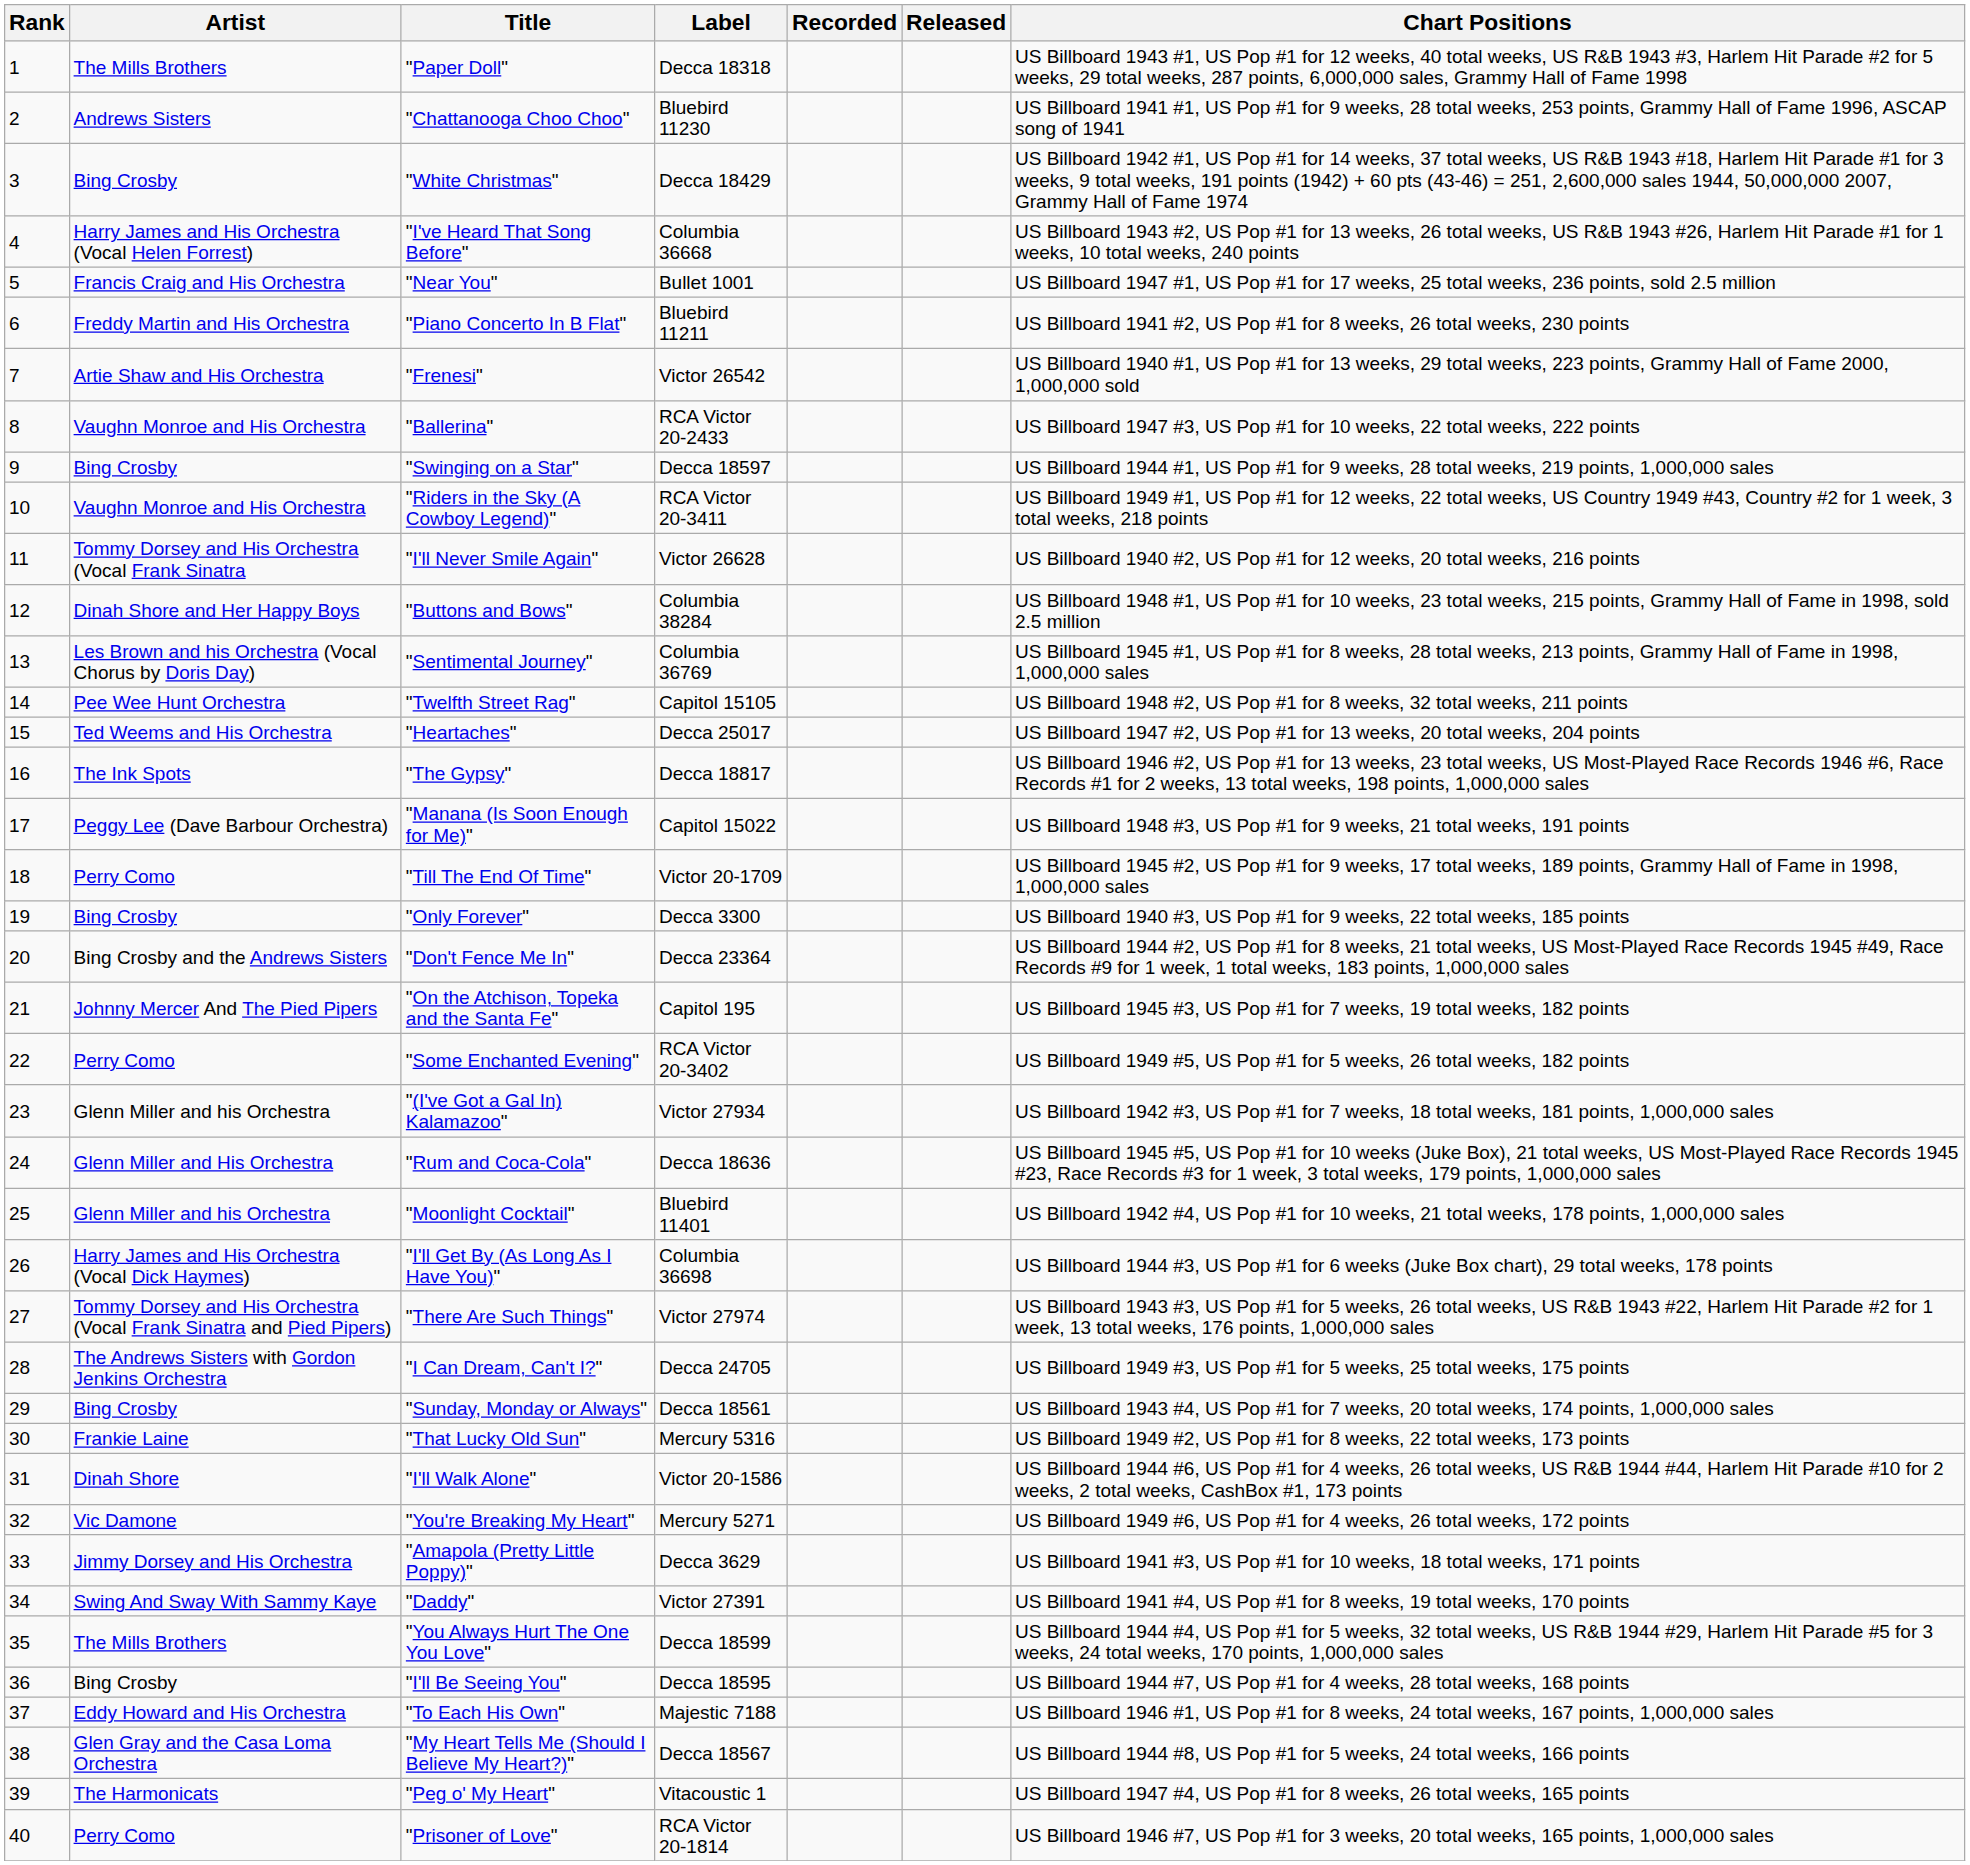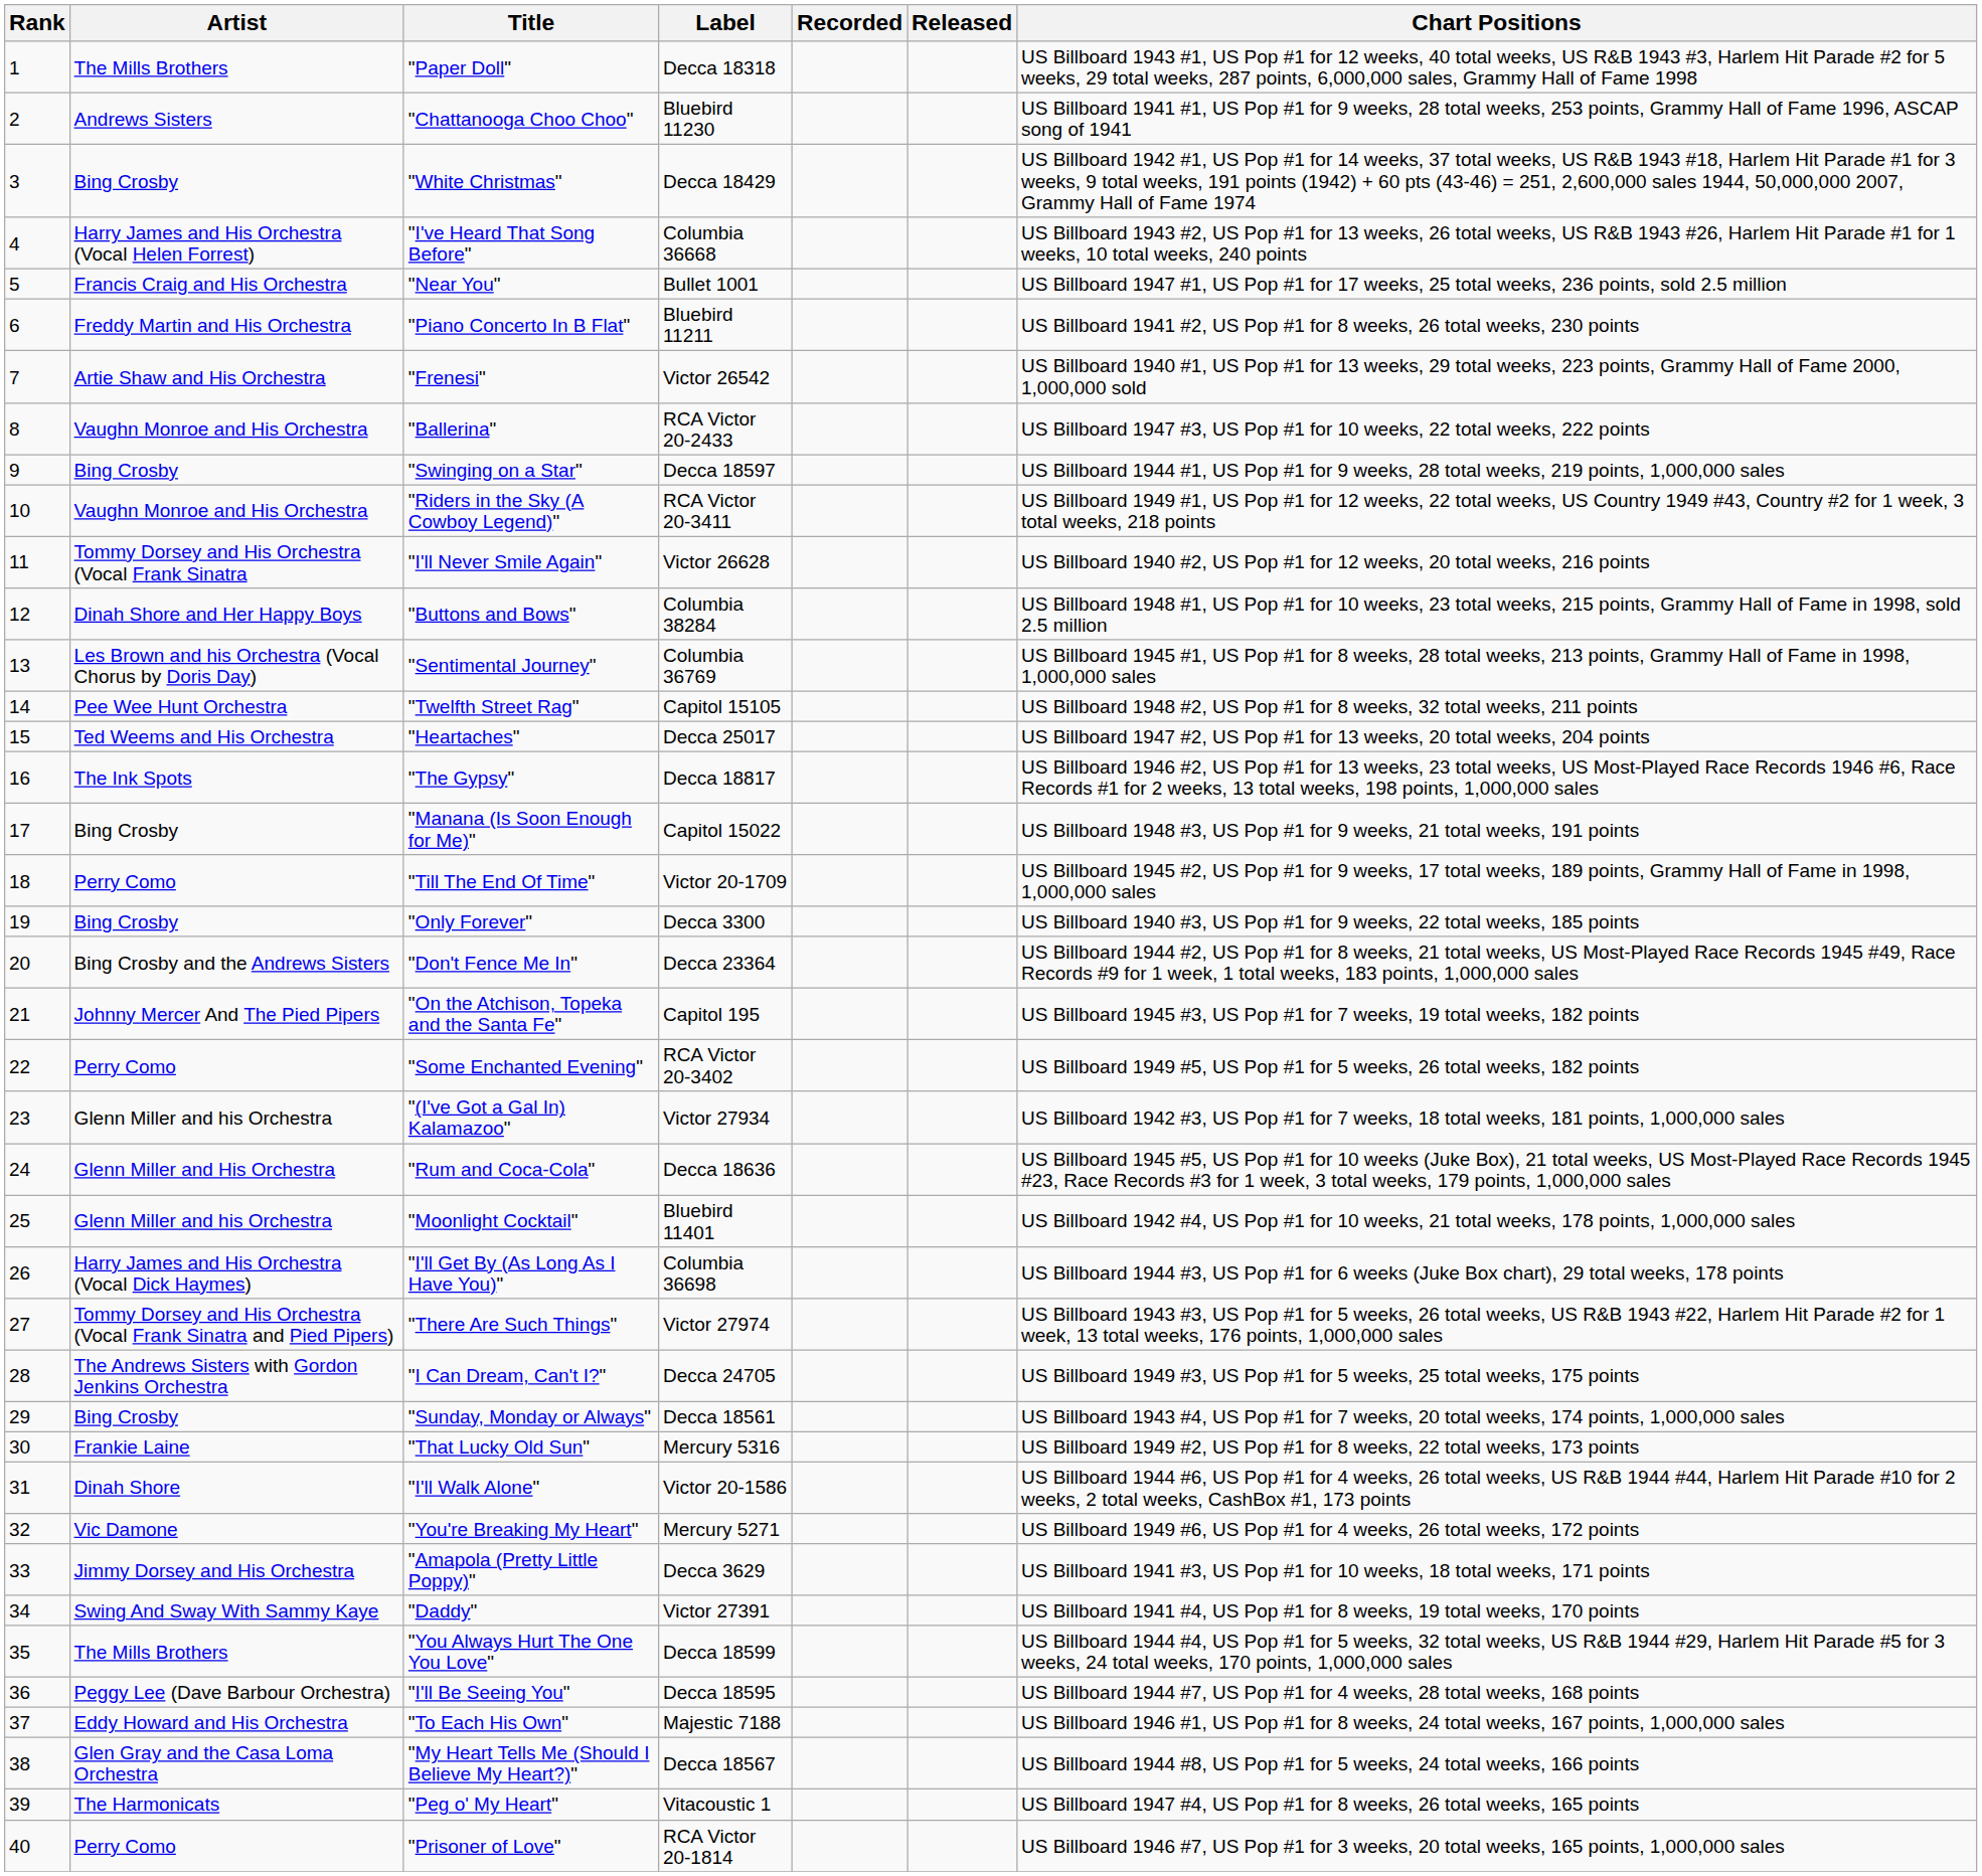"Manana (Is Soon Enough for Me)" | Artist: Peggy Lee (Dave Barbour Orchestra) -> Bing Crosby
"I'll Be Seeing You" | Artist: Bing Crosby -> Peggy Lee (Dave Barbour Orchestra)
